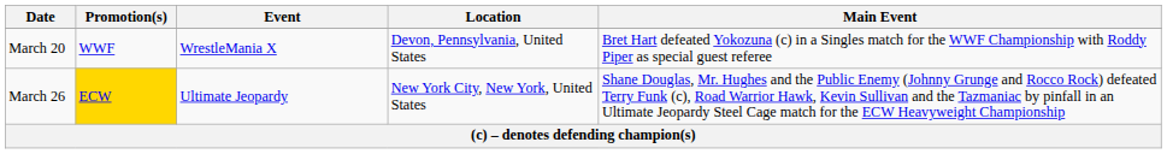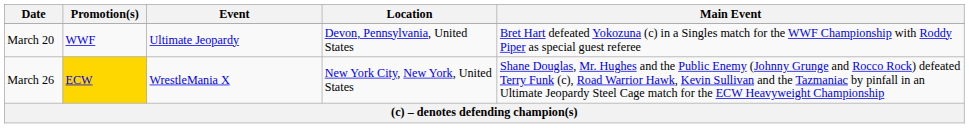March 20 | Event: WrestleMania X -> Ultimate Jeopardy
March 26 | Event: Ultimate Jeopardy -> WrestleMania X
